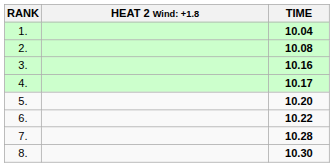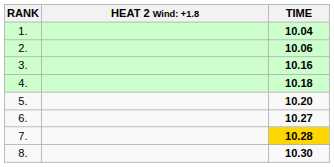2. | TIME: 10.08 -> 10.06
4. | TIME: 10.17 -> 10.18
6. | TIME: 10.22 -> 10.27
7. | TIME: no background -> gold background
